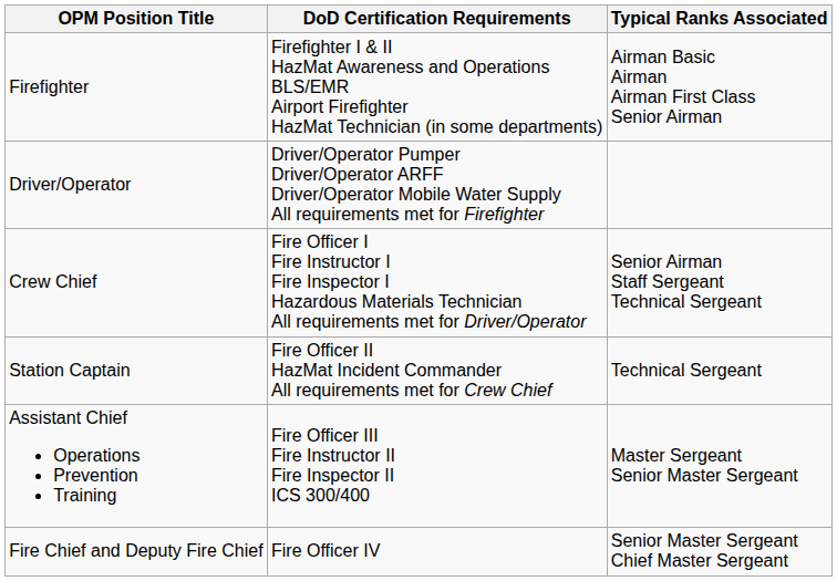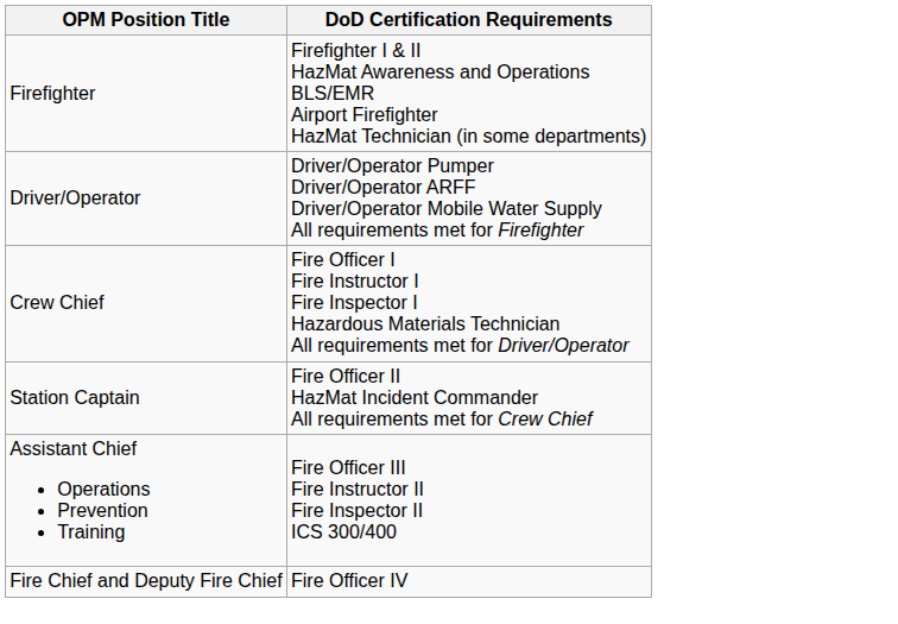- column: Typical Ranks Associated | Airman Basic Airman Airman First Class Senior Airman | Senior Airman Staff Sergeant Technical Sergeant | Technical Sergeant | Master Sergeant Senior Master Sergeant | Senior Master Sergeant Chief Master Sergeant
